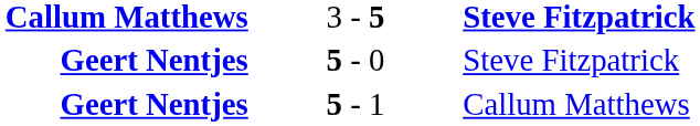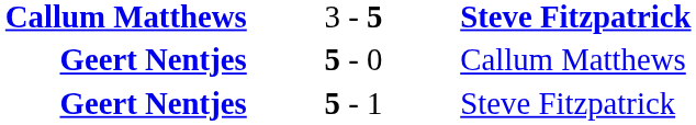5 - 0 | column 3: Steve Fitzpatrick -> Callum Matthews
5 - 1 | column 3: Callum Matthews -> Steve Fitzpatrick
